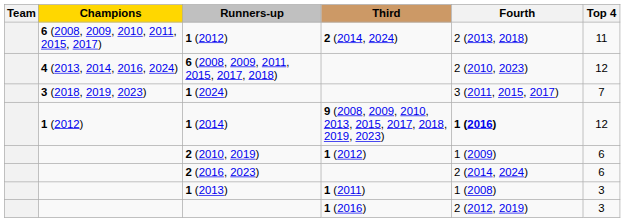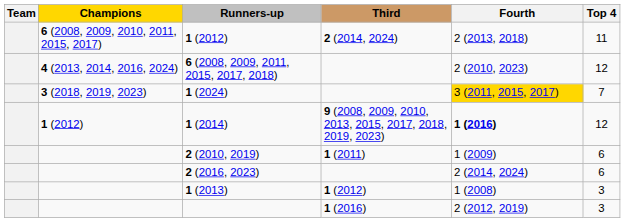1 (2024) | Fourth: no background -> gold background
2 (2010, 2019) | Third: 1 (2012) -> 1 (2011)
1 (2013) | Third: 1 (2011) -> 1 (2012)
